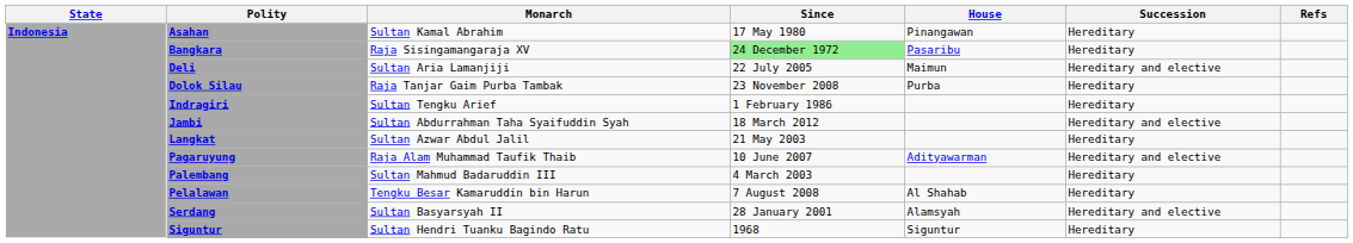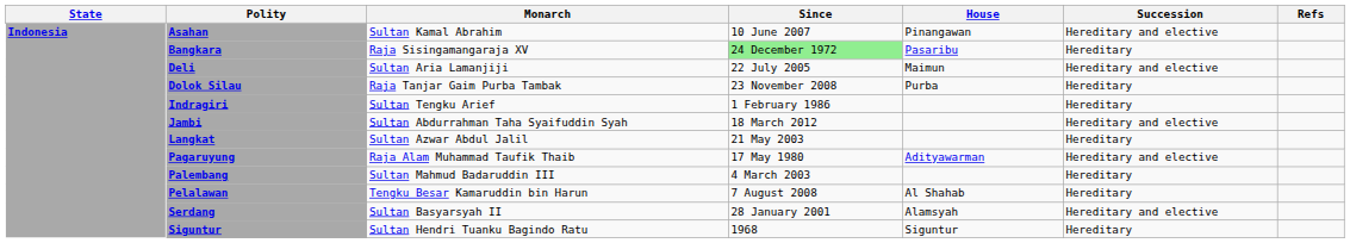Asahan | Since: 17 May 1980 -> 10 June 2007
Asahan | Succession: Hereditary -> Hereditary and elective
Pagaruyung | Since: 10 June 2007 -> 17 May 1980
